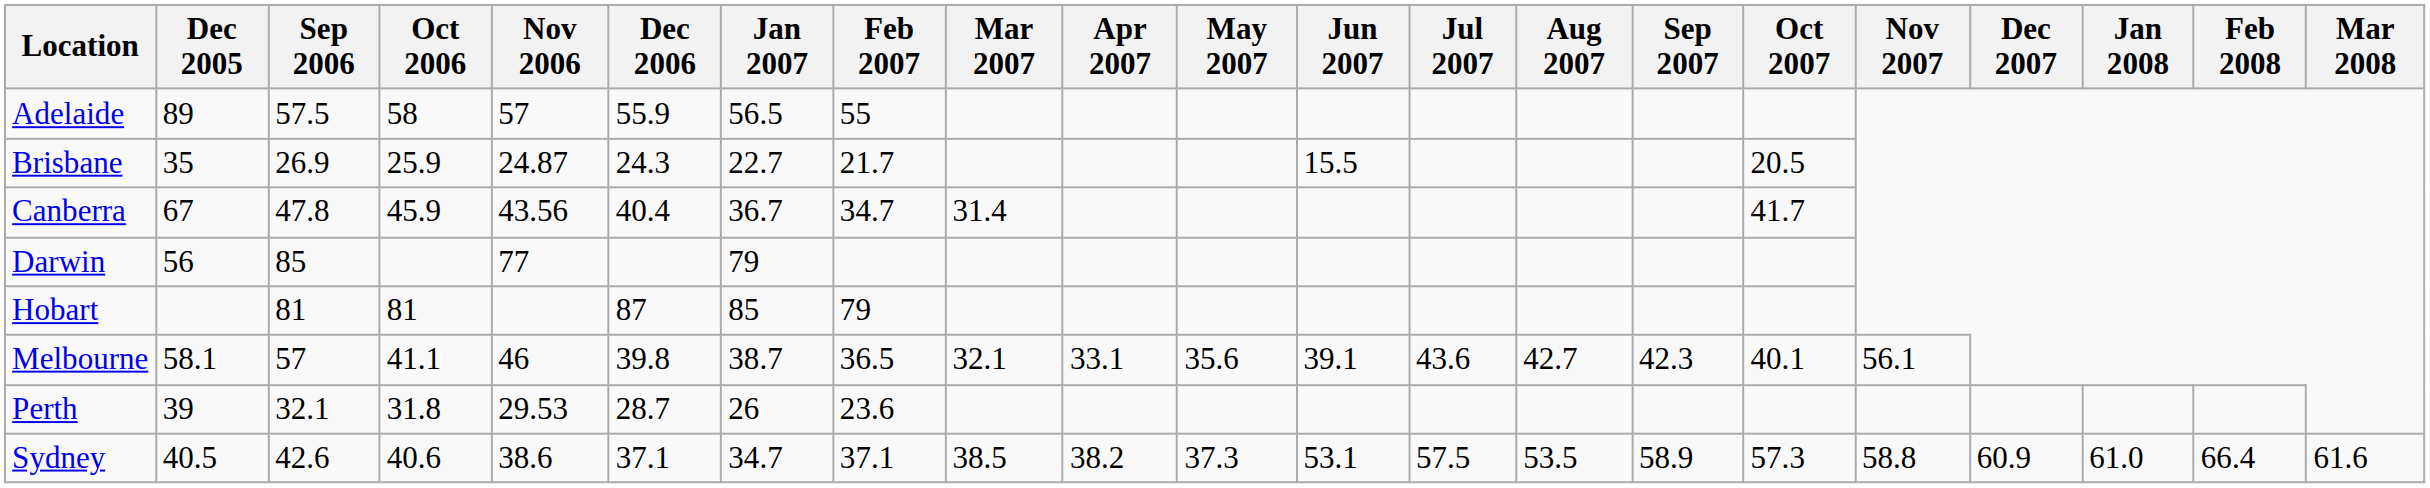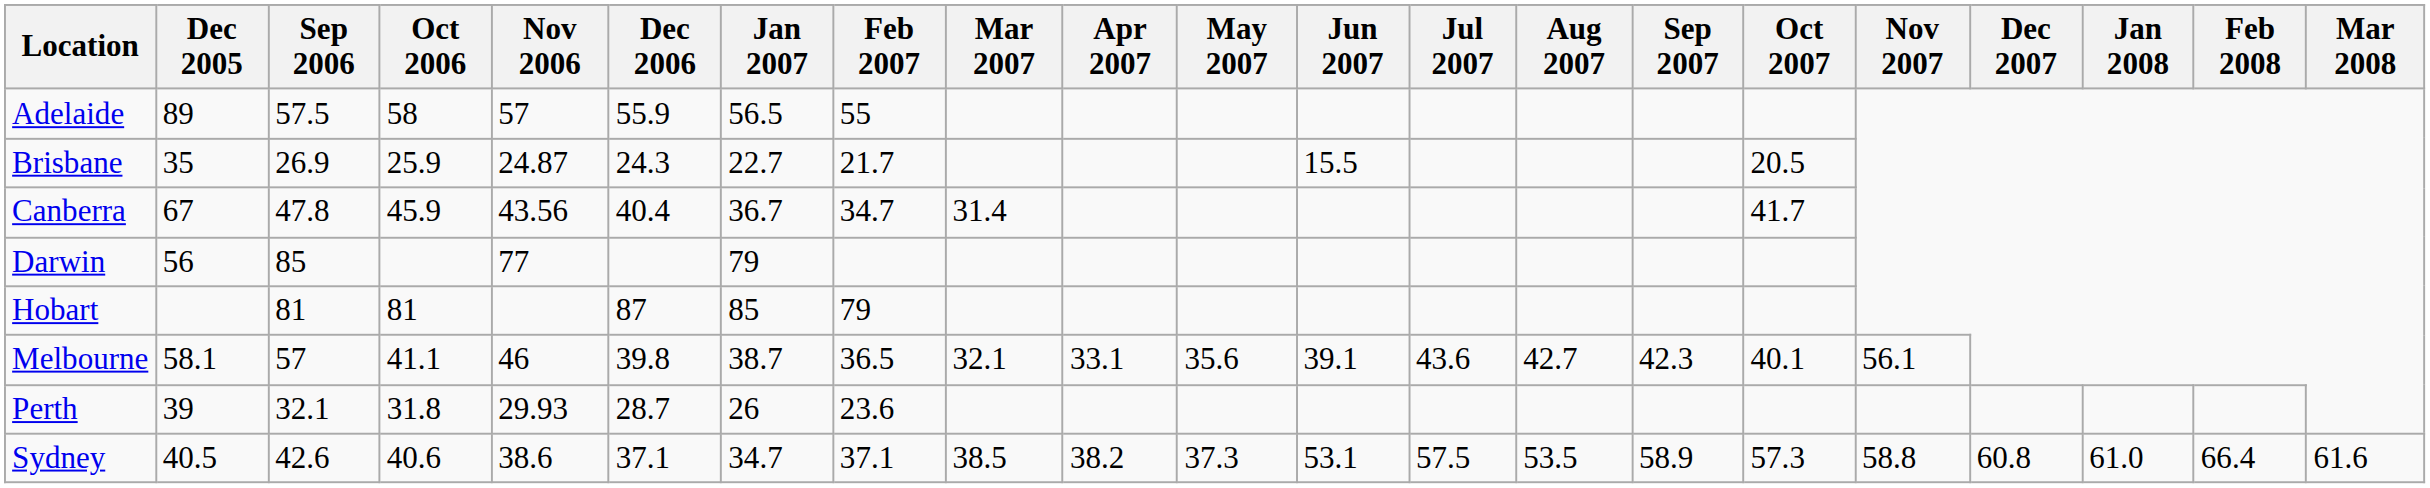Perth | Nov 2006: 29.53 -> 29.93
Sydney | Dec 2007: 60.9 -> 60.8
